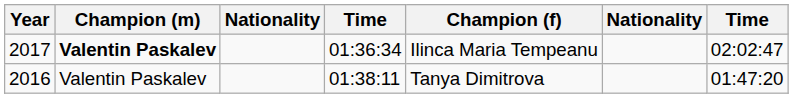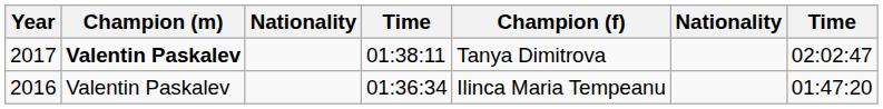2017 | column 4: 01:36:34 -> 01:38:11
2017 | Champion (f): Ilinca Maria Tempeanu -> Tanya Dimitrova
2016 | column 4: 01:38:11 -> 01:36:34
2016 | Champion (f): Tanya Dimitrova -> Ilinca Maria Tempeanu
